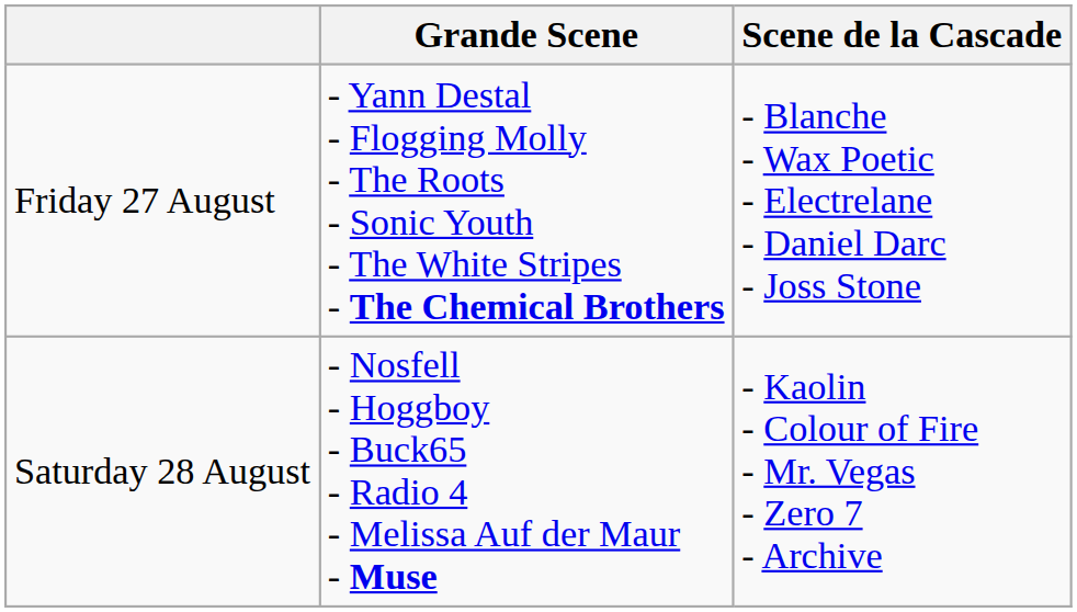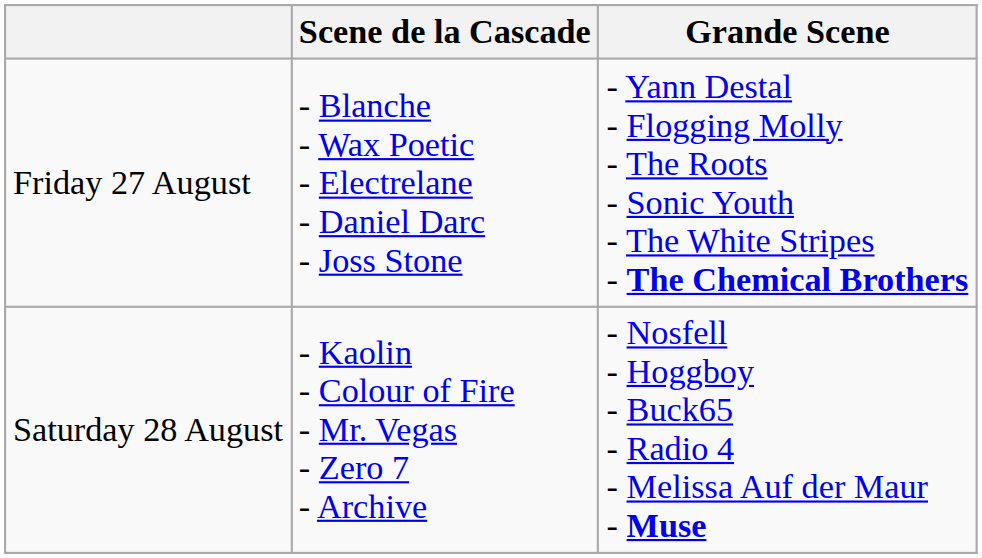columns swapped: Grande Scene <-> Scene de la Cascade
